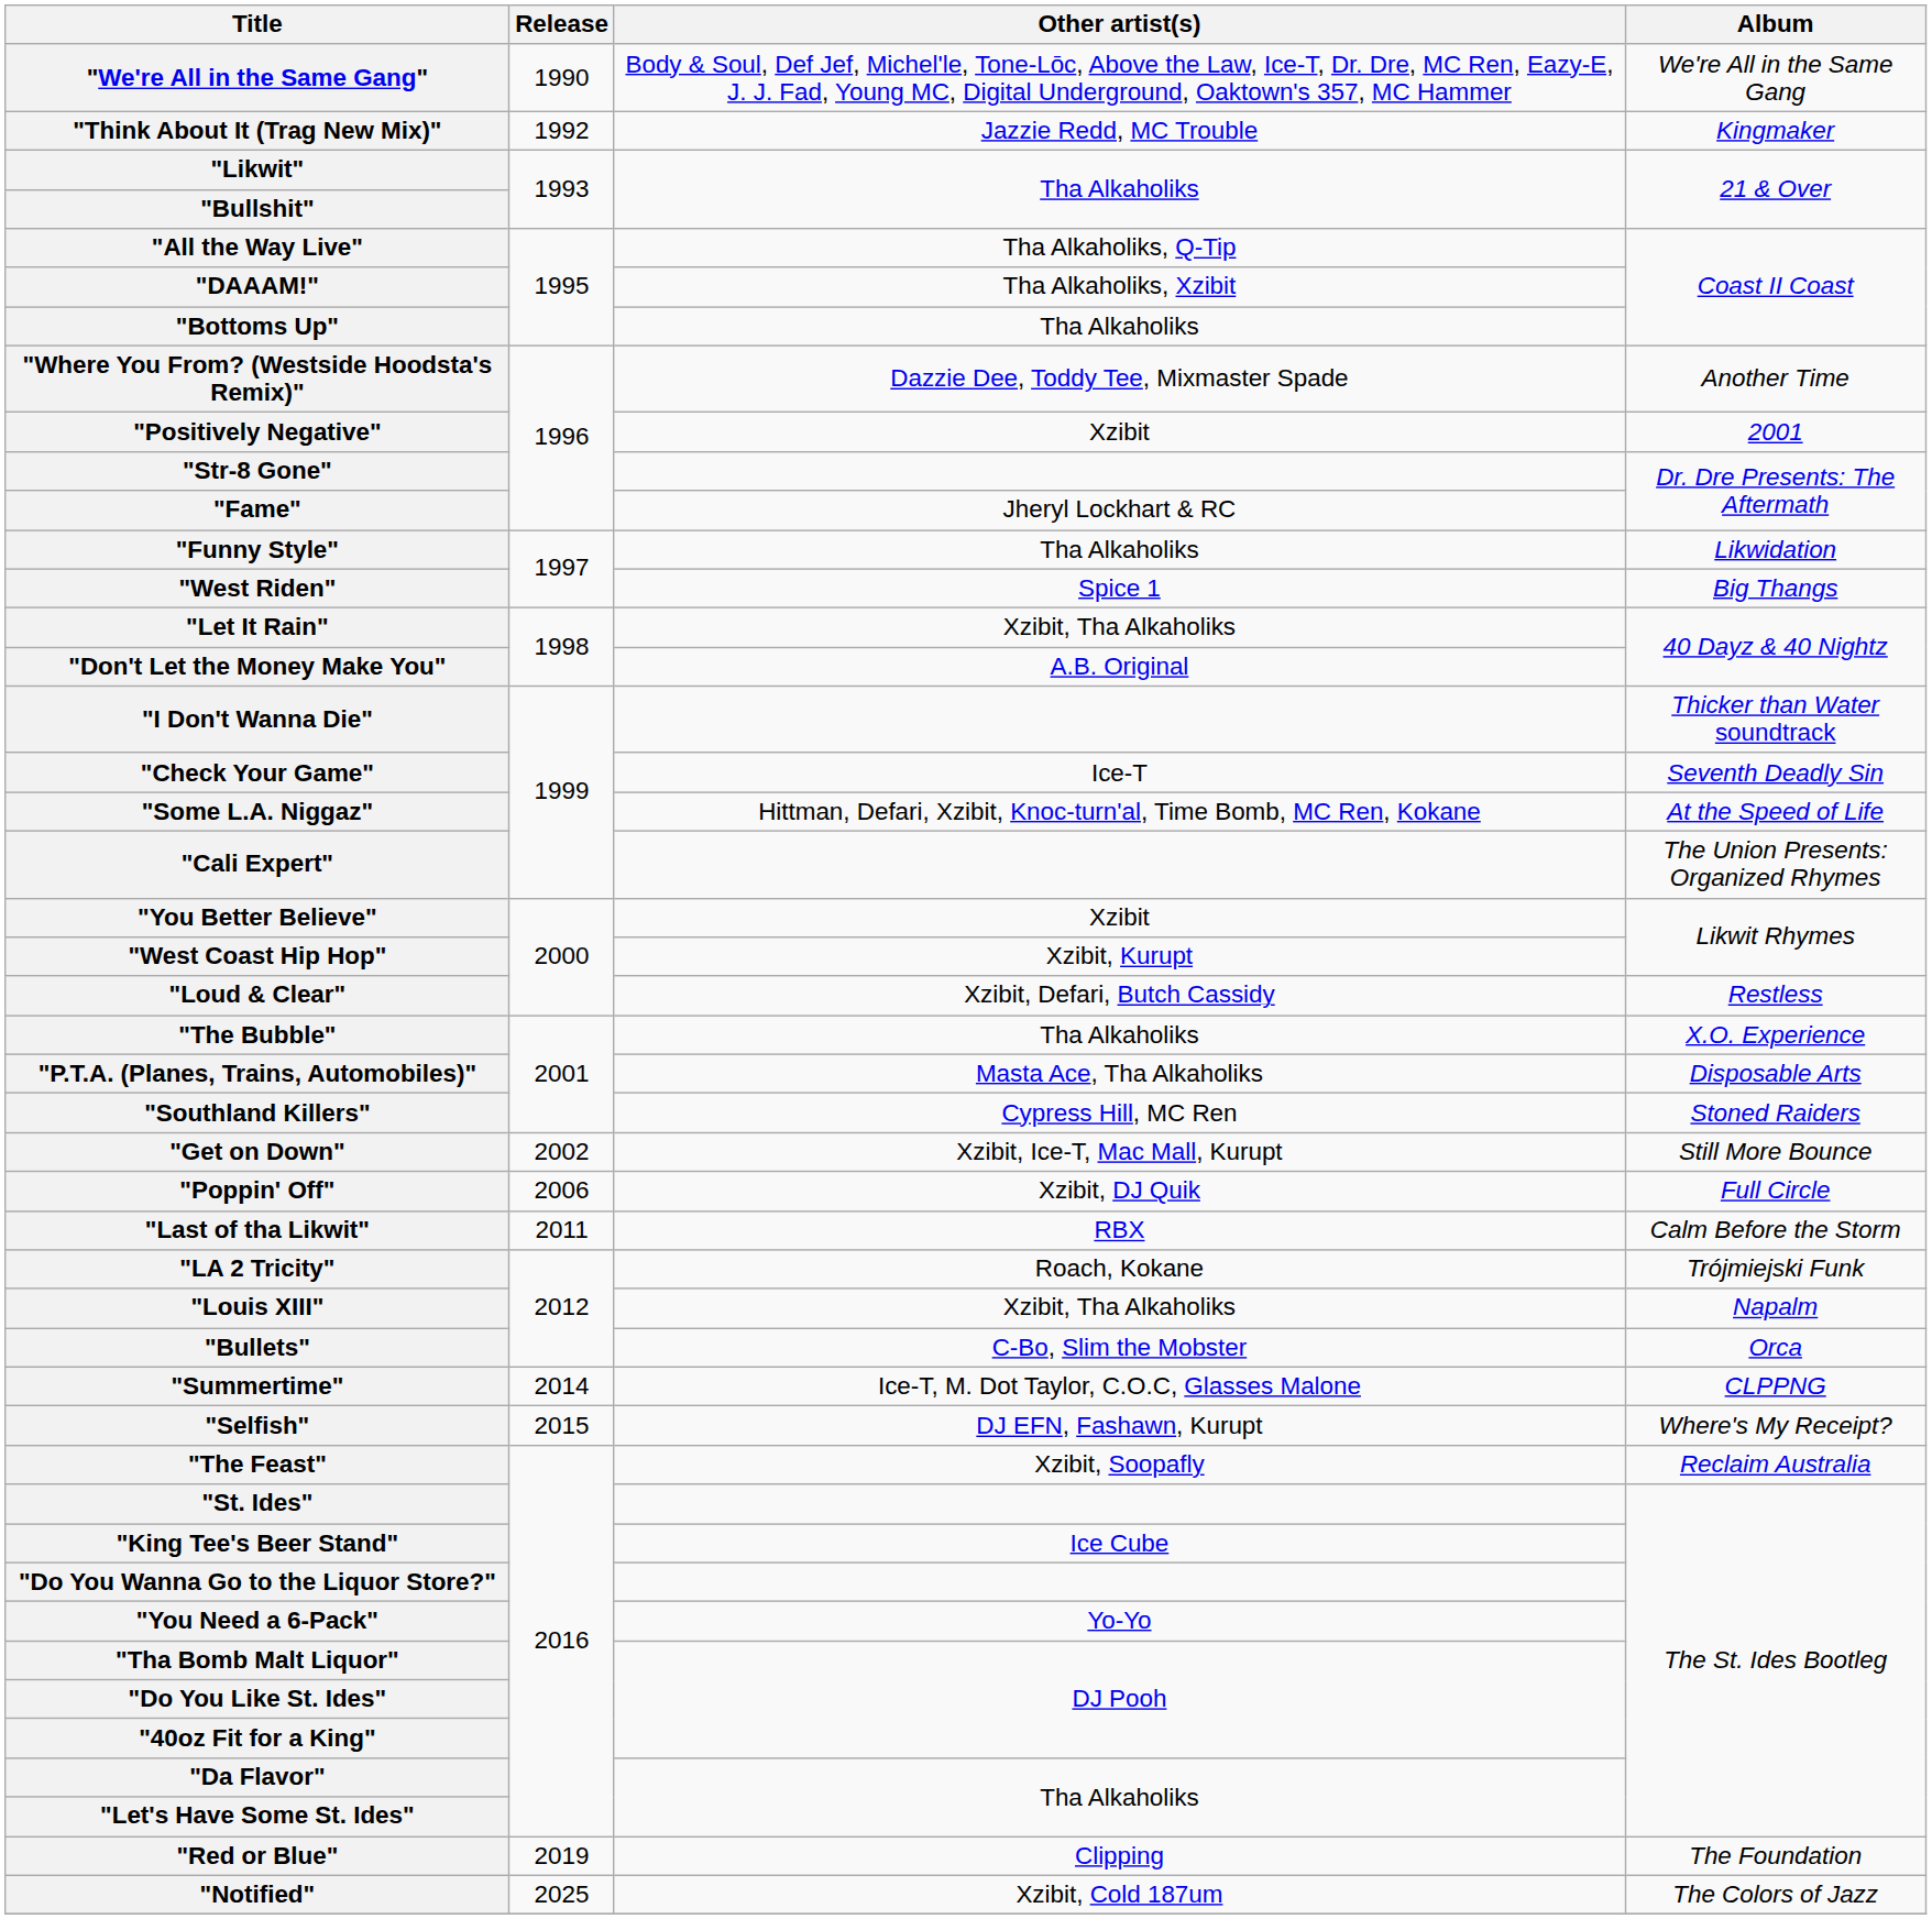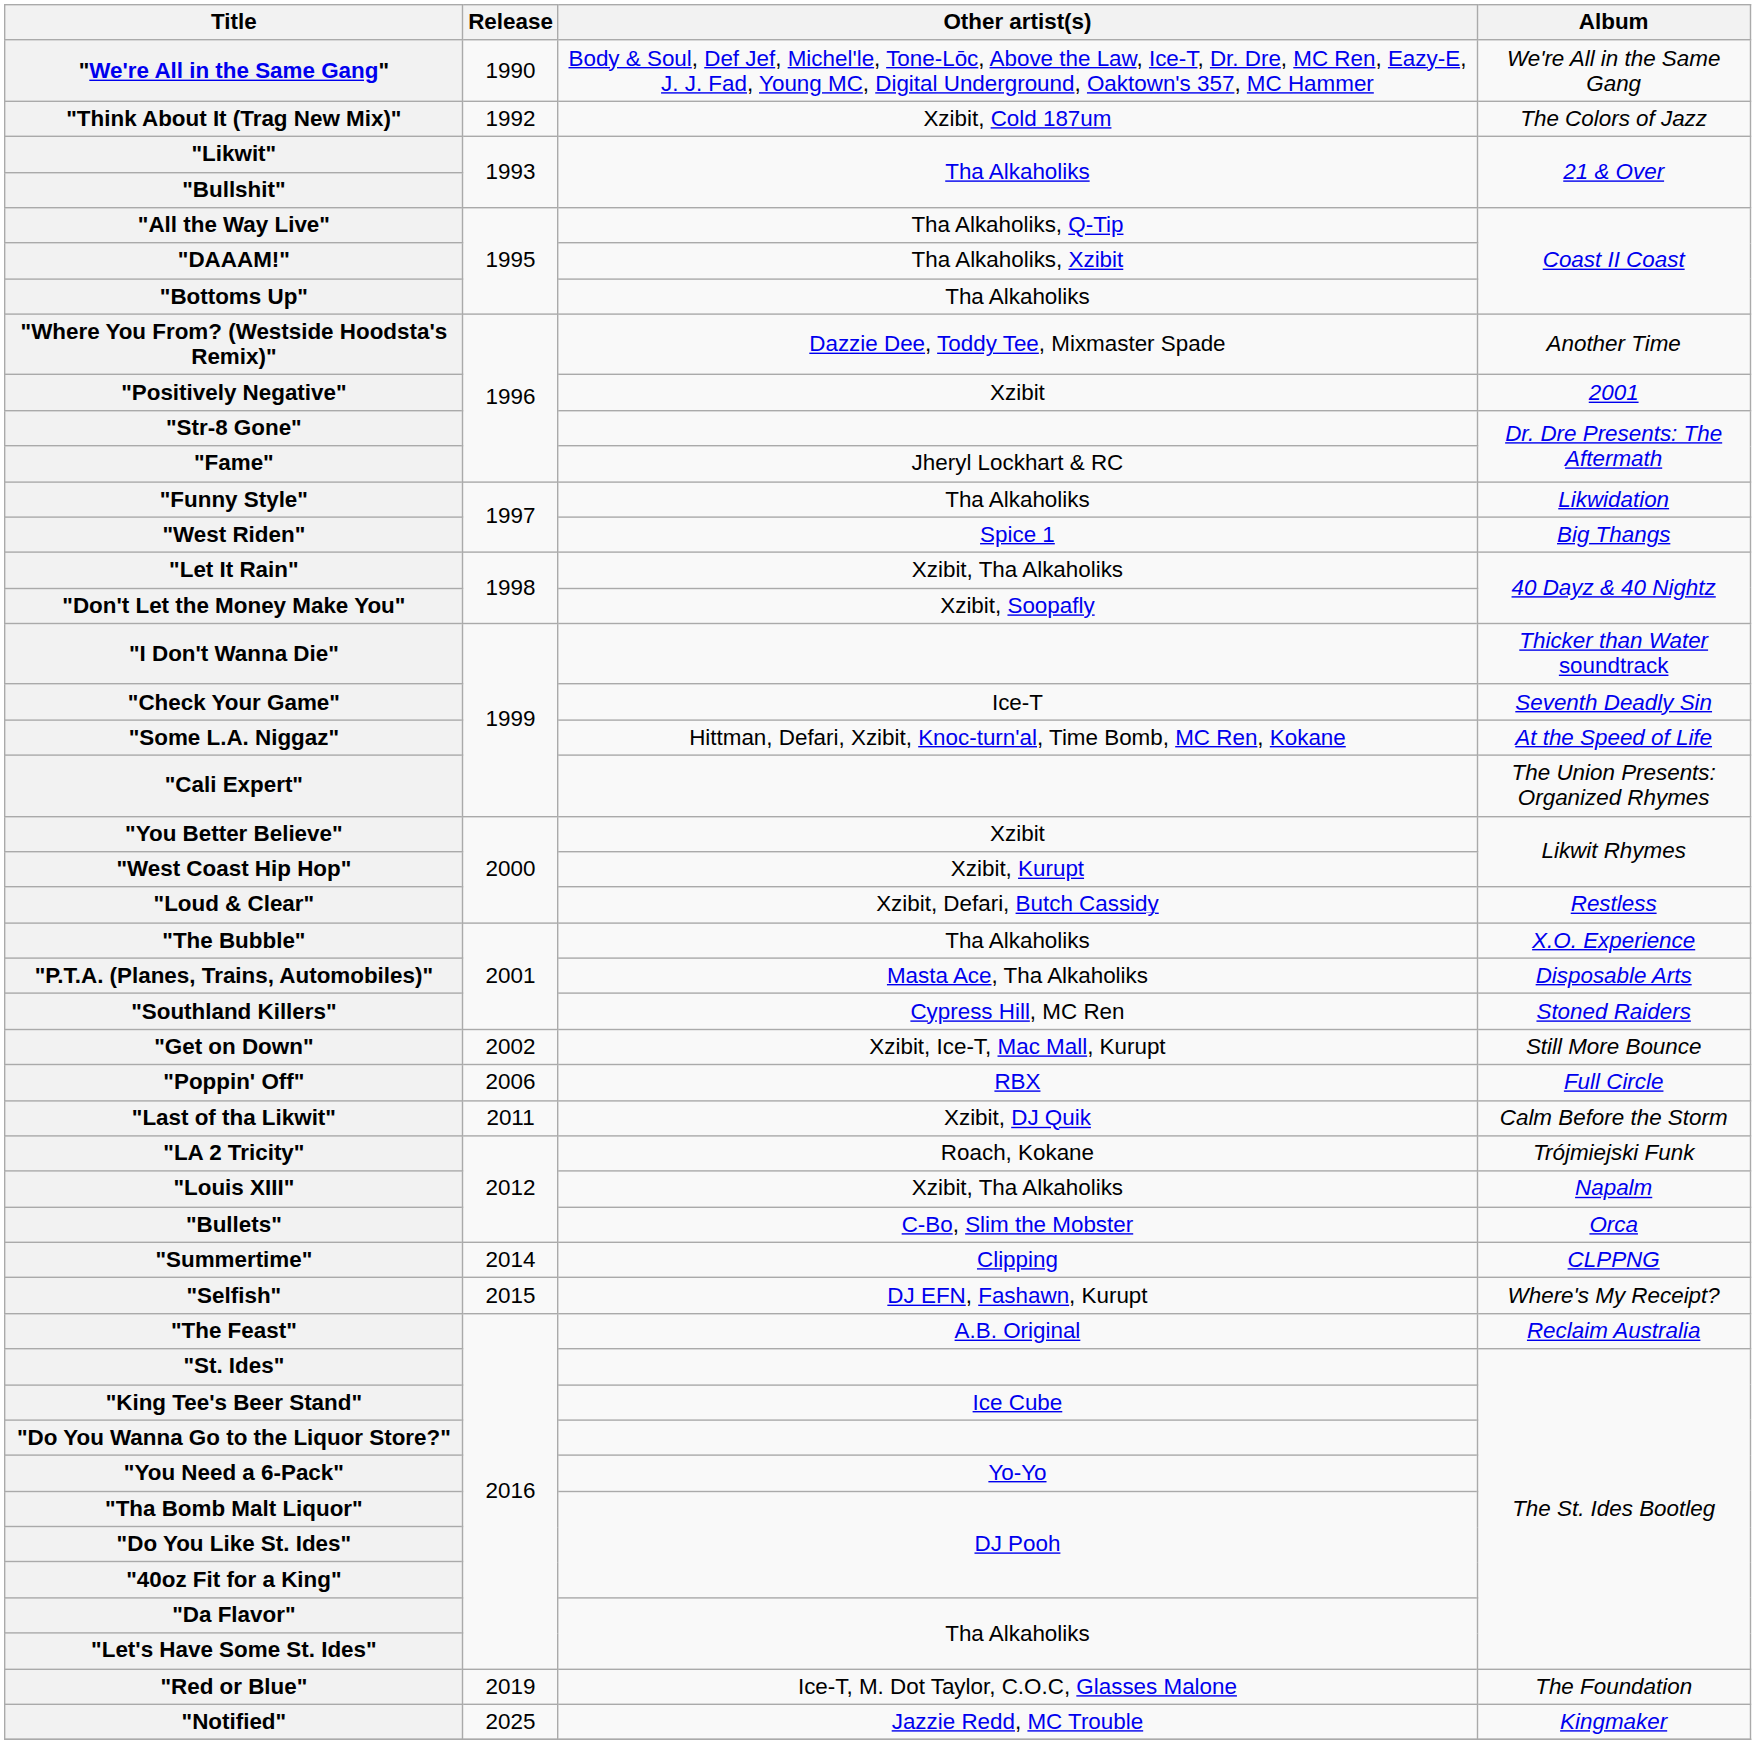"Think About It (Trag New Mix)" | Other artist(s): Jazzie Redd, MC Trouble -> Xzibit, Cold 187um
"Think About It (Trag New Mix)" | Album: Kingmaker -> The Colors of Jazz
"Don't Let the Money Make You" | Other artist(s): A.B. Original -> Xzibit, Soopafly
"Poppin' Off" | Other artist(s): Xzibit, DJ Quik -> RBX
"Last of tha Likwit" | Other artist(s): RBX -> Xzibit, DJ Quik
"Summertime" | Other artist(s): Ice-T, M. Dot Taylor, C.O.C, Glasses Malone -> Clipping
"The Feast" | Other artist(s): Xzibit, Soopafly -> A.B. Original
"Red or Blue" | Other artist(s): Clipping -> Ice-T, M. Dot Taylor, C.O.C, Glasses Malone
"Notified" | Other artist(s): Xzibit, Cold 187um -> Jazzie Redd, MC Trouble
"Notified" | Album: The Colors of Jazz -> Kingmaker
